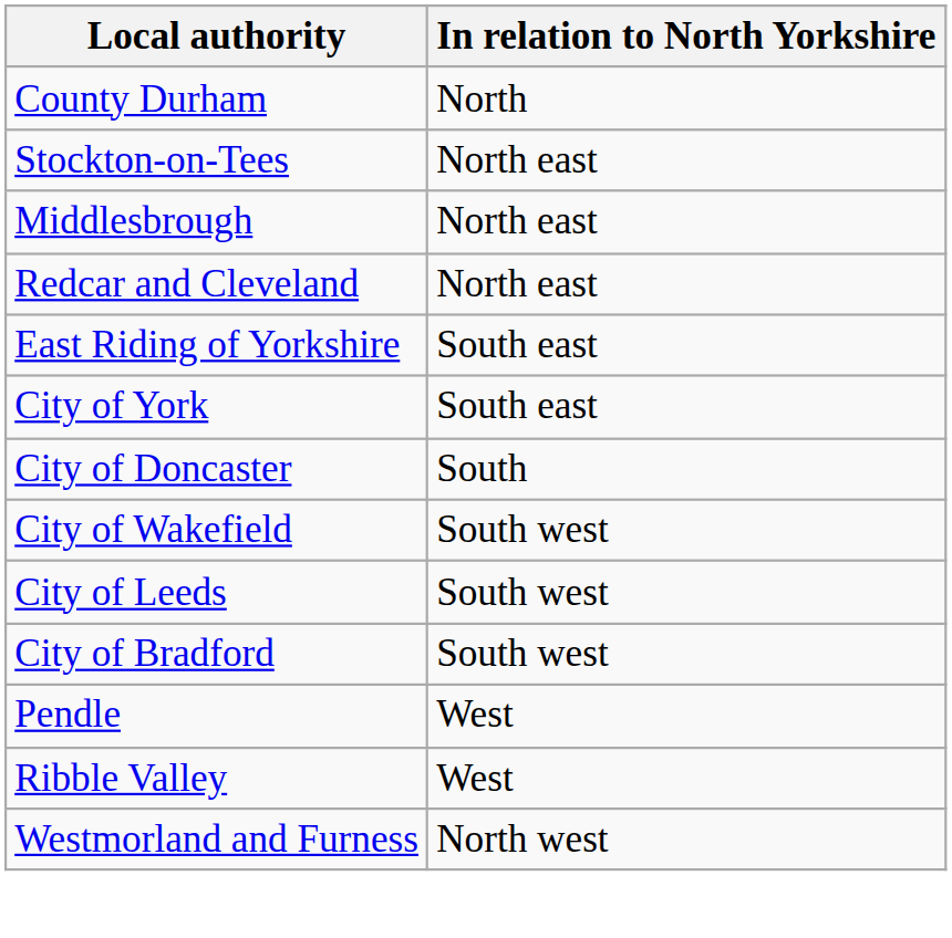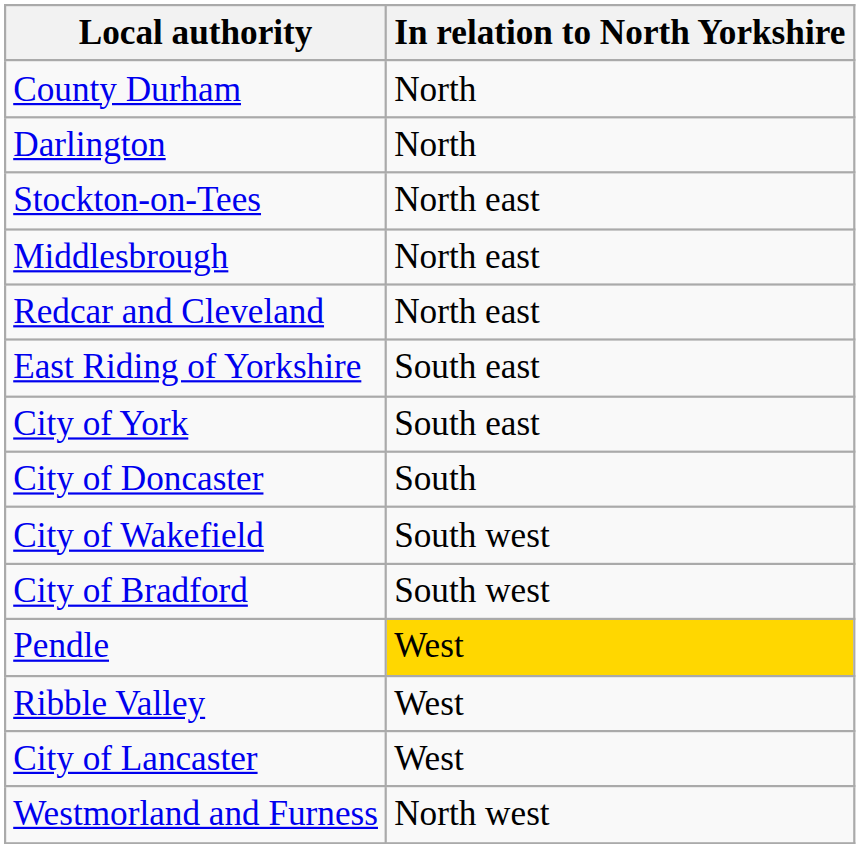+ row: Darlington | North
- row: City of Leeds | South west
Pendle | In relation to North Yorkshire: no background -> gold background
+ row: City of Lancaster | West
